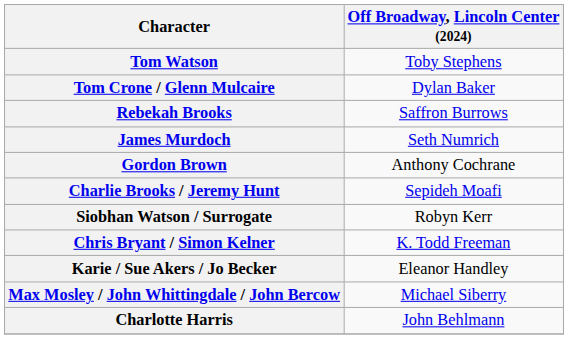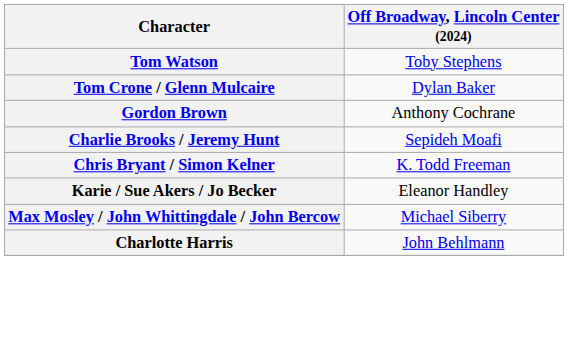- row: Rebekah Brooks | Saffron Burrows
- row: James Murdoch | Seth Numrich
- row: Siobhan Watson / Surrogate | Robyn Kerr
